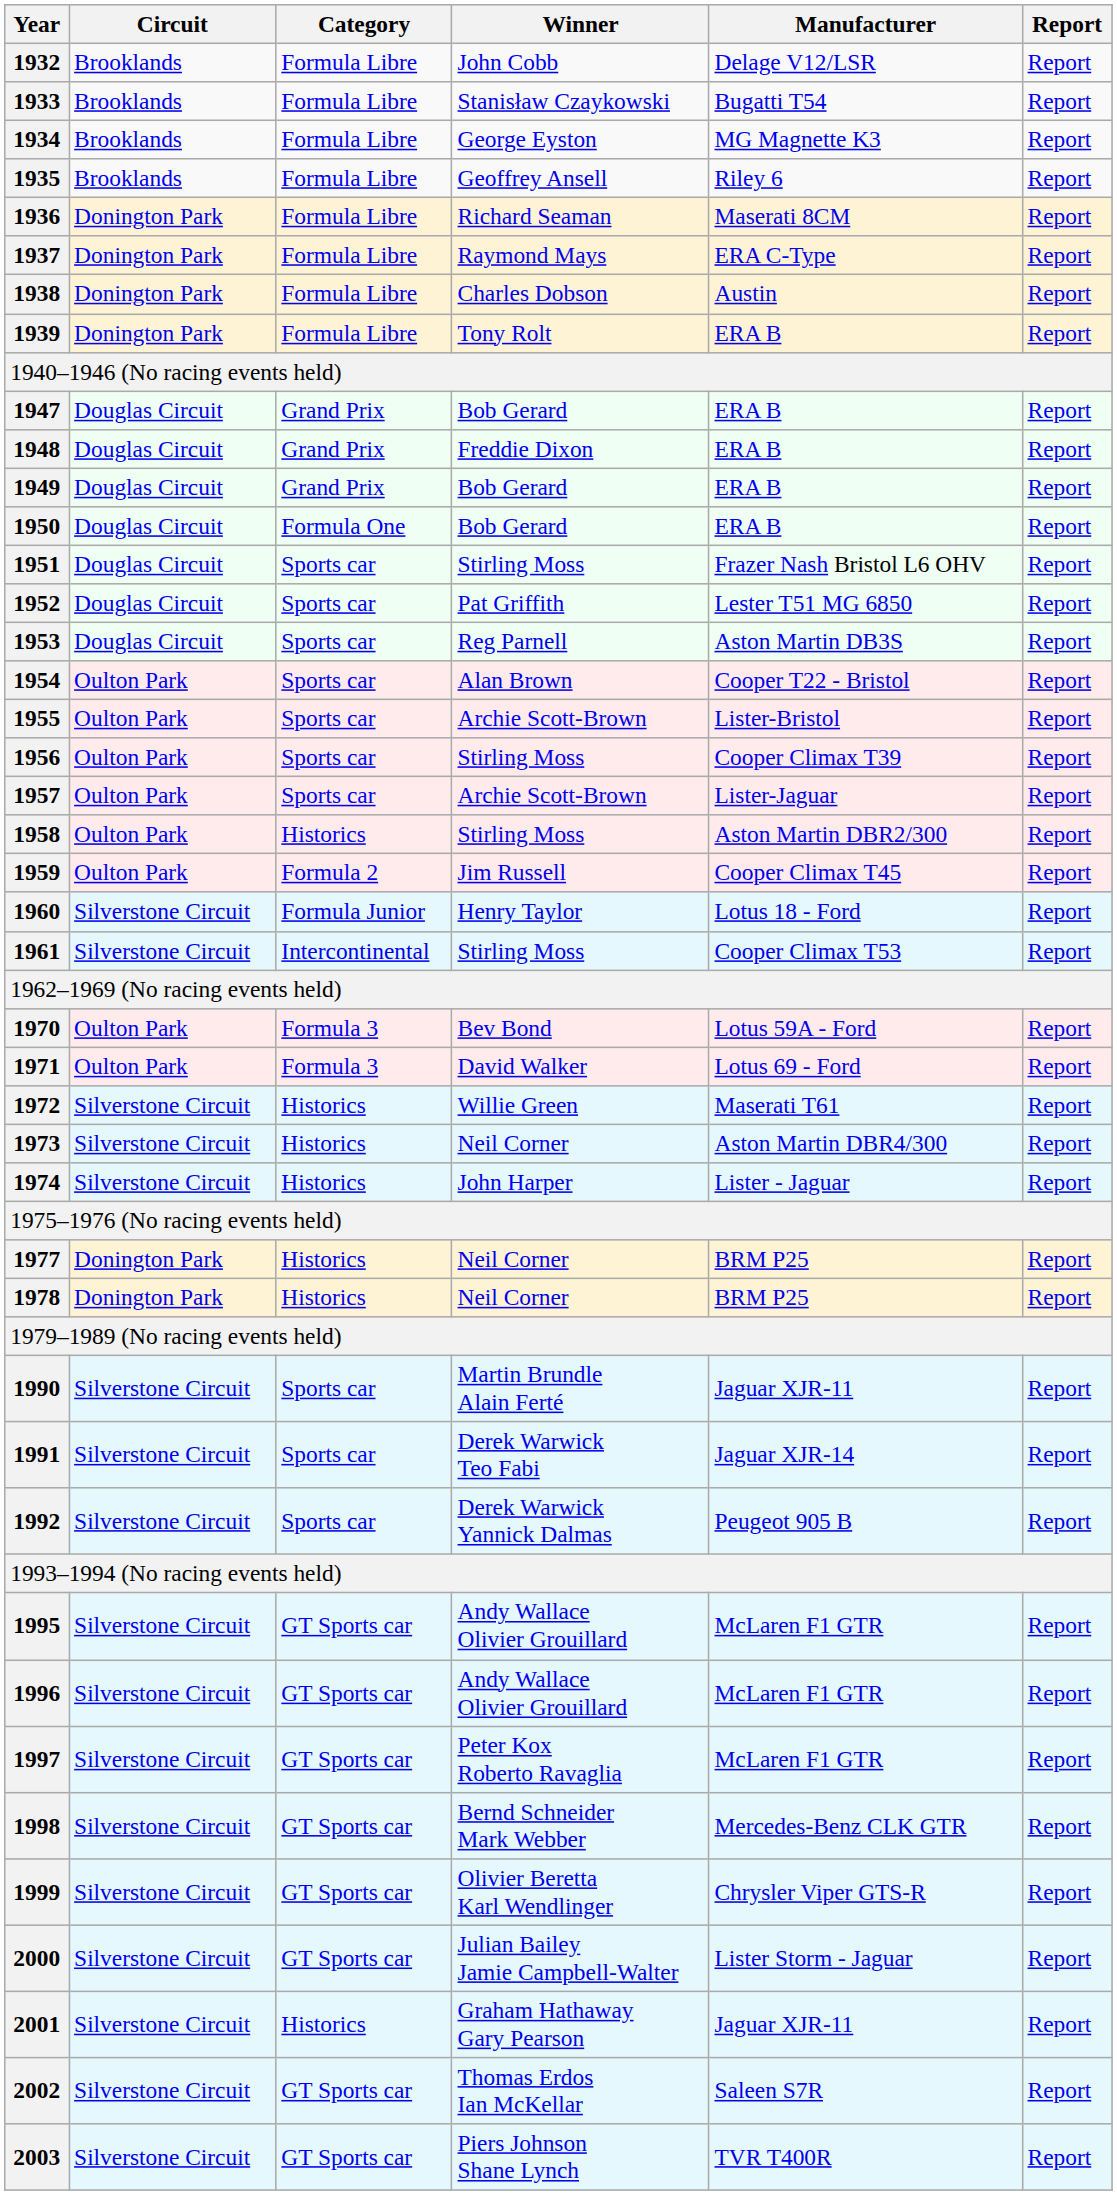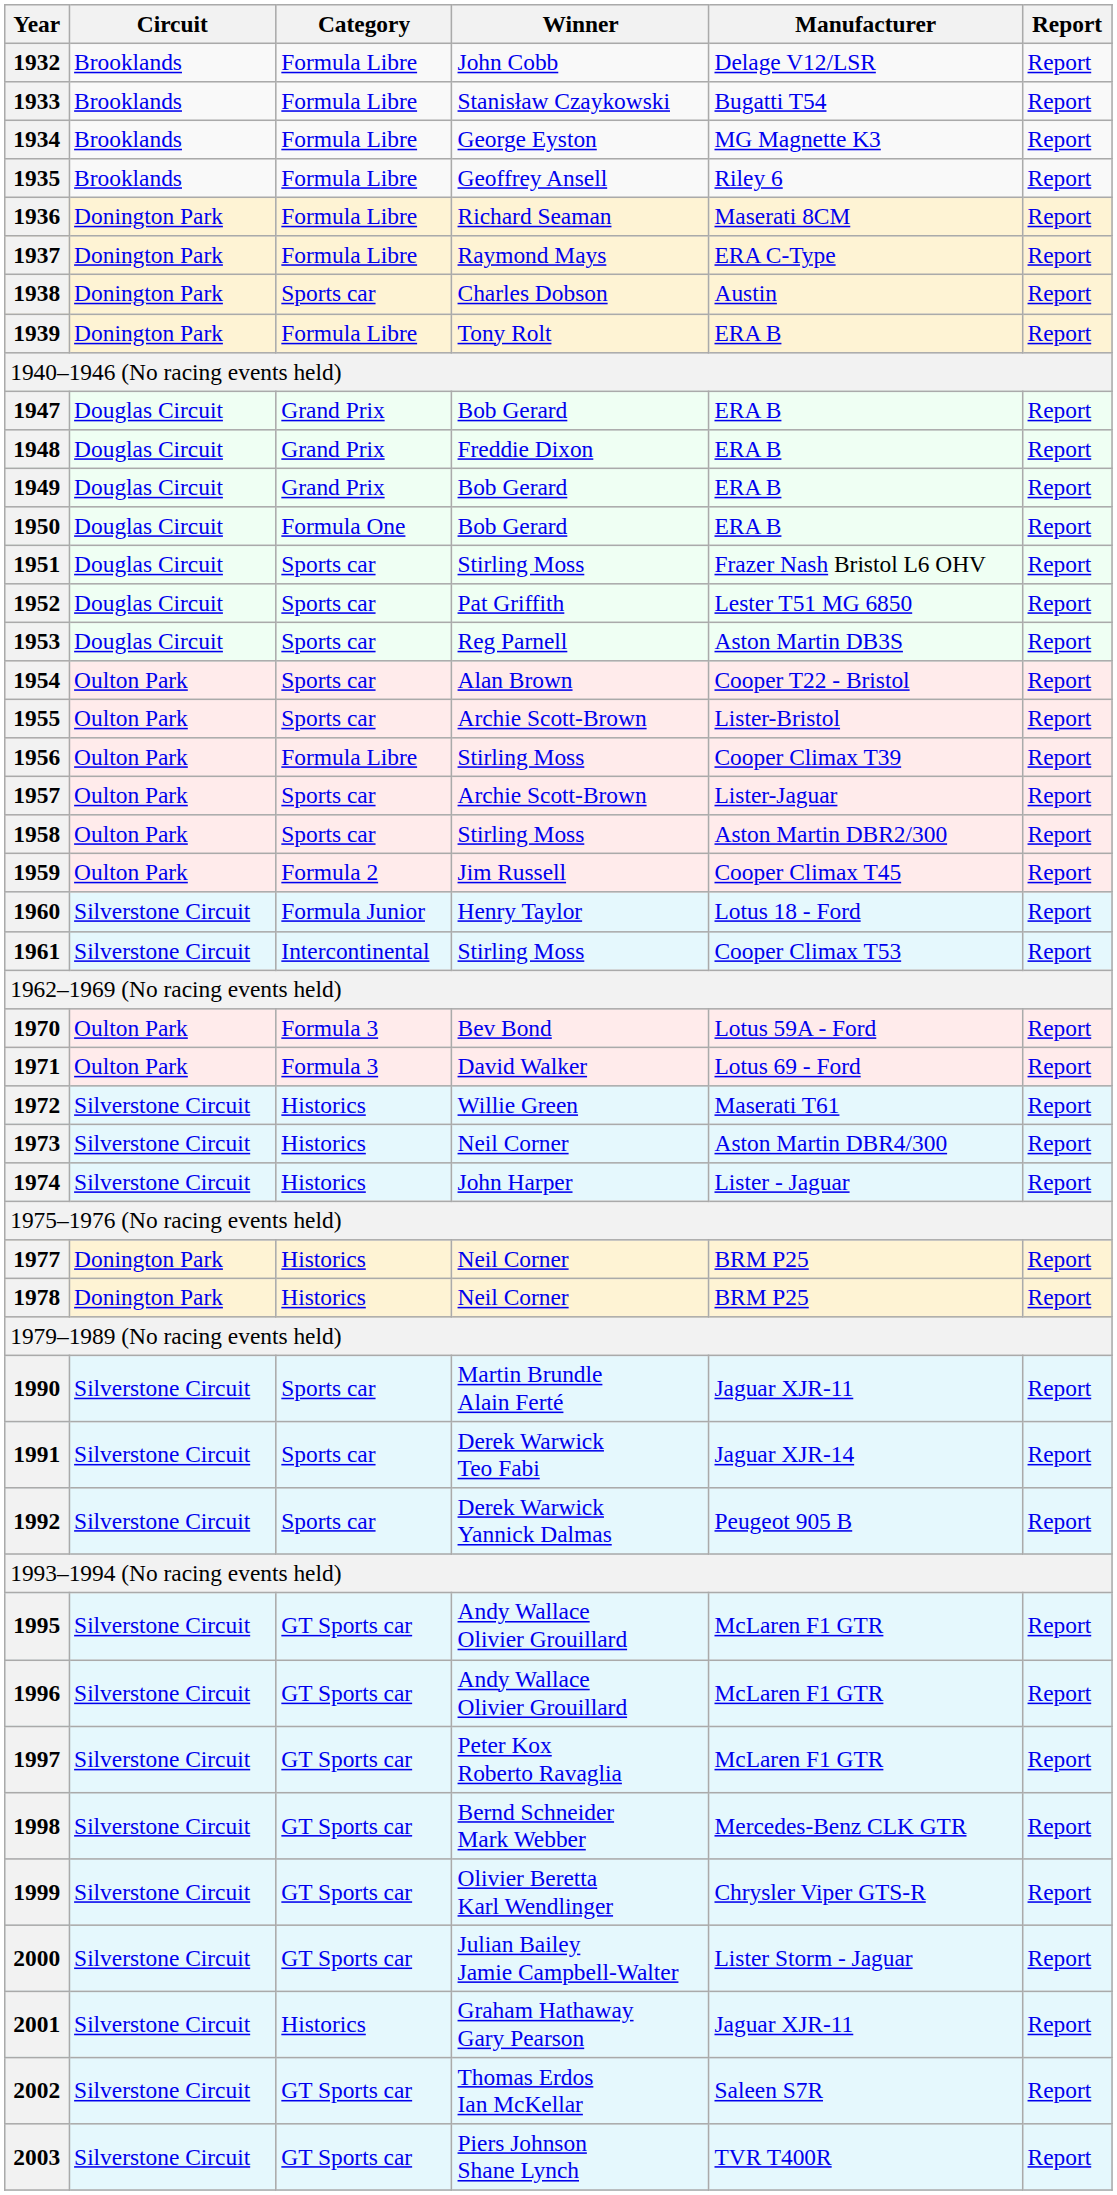1938 | Category: Formula Libre -> Sports car
1956 | Category: Sports car -> Formula Libre
1958 | Category: Historics -> Sports car
